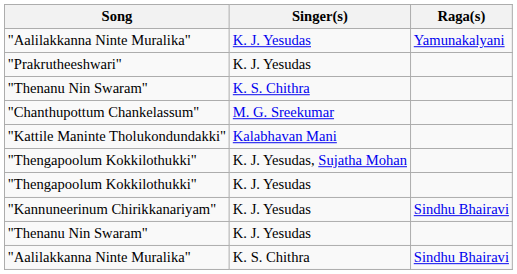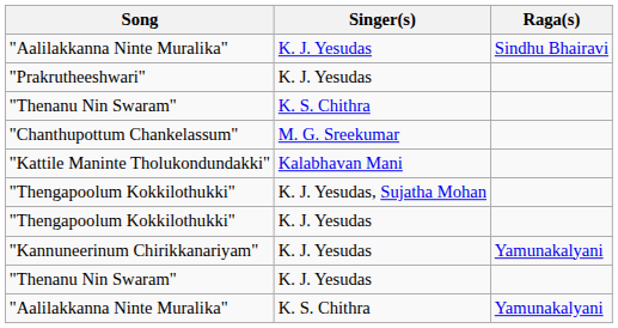"Aalilakkanna Ninte Muralika" / K. J. Yesudas | Raga(s): Yamunakalyani -> Sindhu Bhairavi
"Kannuneerinum Chirikkanariyam" | Raga(s): Sindhu Bhairavi -> Yamunakalyani
"Aalilakkanna Ninte Muralika" / K. S. Chithra | Raga(s): Sindhu Bhairavi -> Yamunakalyani
